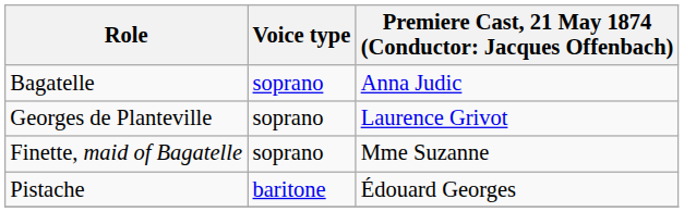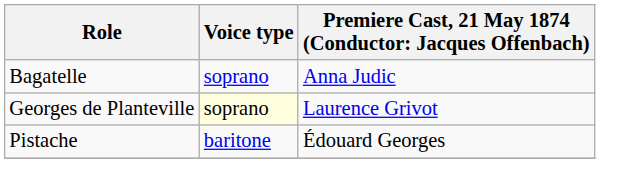Georges de Planteville | Voice type: no background -> lightyellow background
- row: Finette, maid of Bagatelle | soprano | Mme Suzanne
